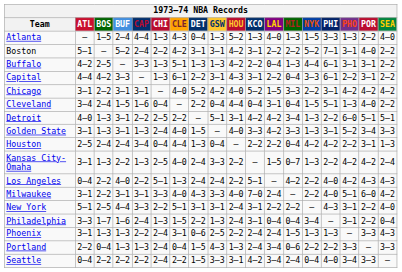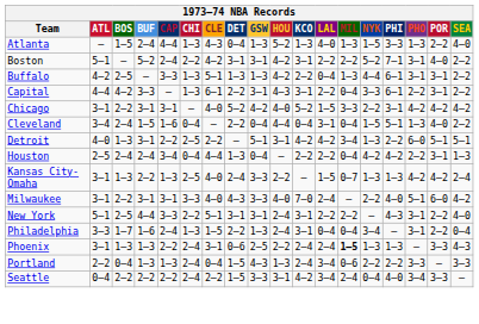- row: Golden State | 3–1 | 1–3 | 3–1 | 1–3 | 2–4 | 4–0 | 1–5 | – | 4–0 | 3–3 | 4–2 | 3–3 | 1–3 | 3–1 | 5–2 | 3–4 | 3–3
Kansas City-Omaha | PHI: 2–2 -> 1–3
- row: Los Angeles | 0–4 | 2–2 | 4–0 | 2–2 | 5–1 | 1–3 | 2–4 | 2–4 | 2–2 | 5–1 | – | 4–2 | 2–2 | 4–0 | 4–2 | 4–3 | 4–3
Phoenix | MIL: normal -> bold
